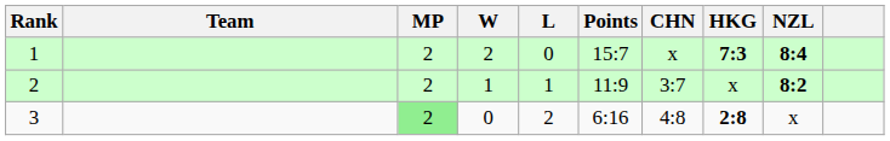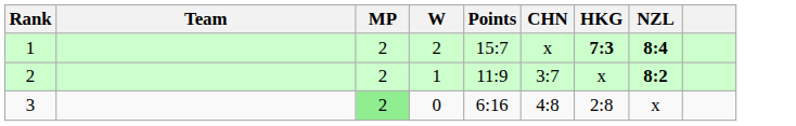- column: L | 0 | 1 | 2
3 | HKG: bold -> normal
